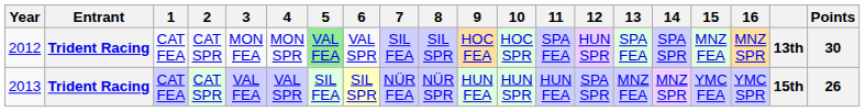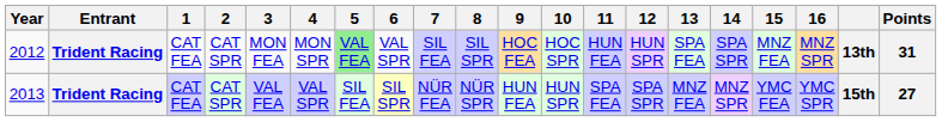2012 | 11: SPA FEA -> HUN FEA
2012 | Points: 30 -> 31
2013 | 11: HUN FEA -> SPA FEA
2013 | Points: 26 -> 27
